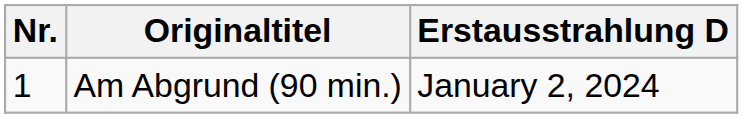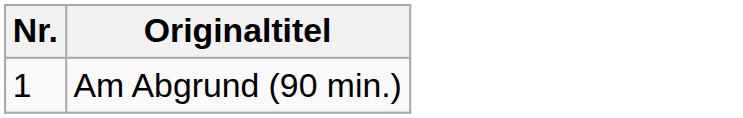- column: Erstausstrahlung D | January 2, 2024
